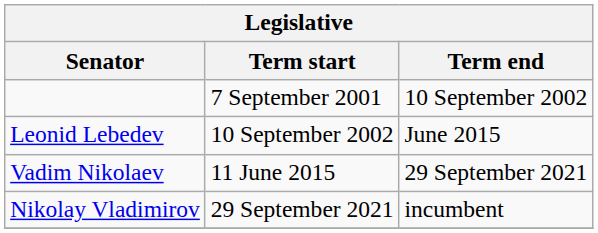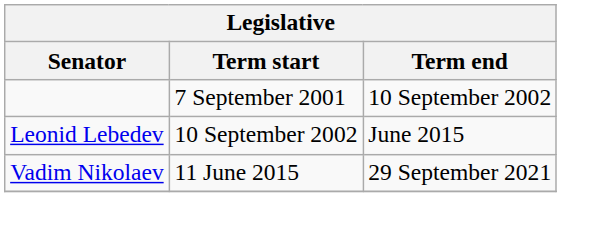- row: Nikolay Vladimirov | 29 September 2021 | incumbent
